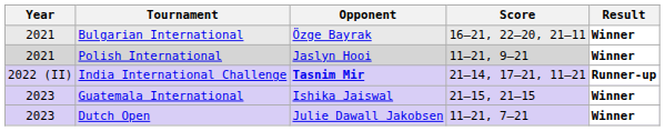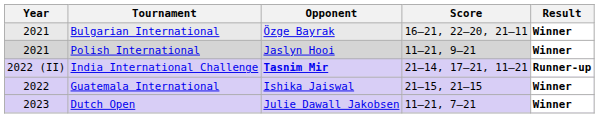Guatemala International | Year: 2023 -> 2022
